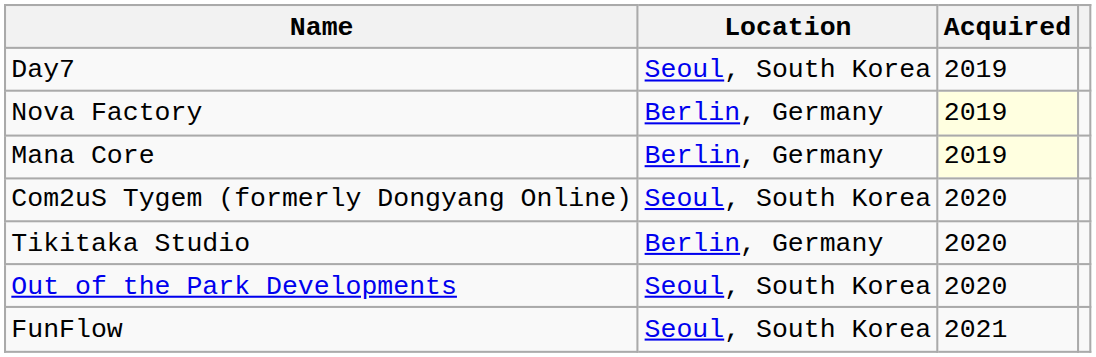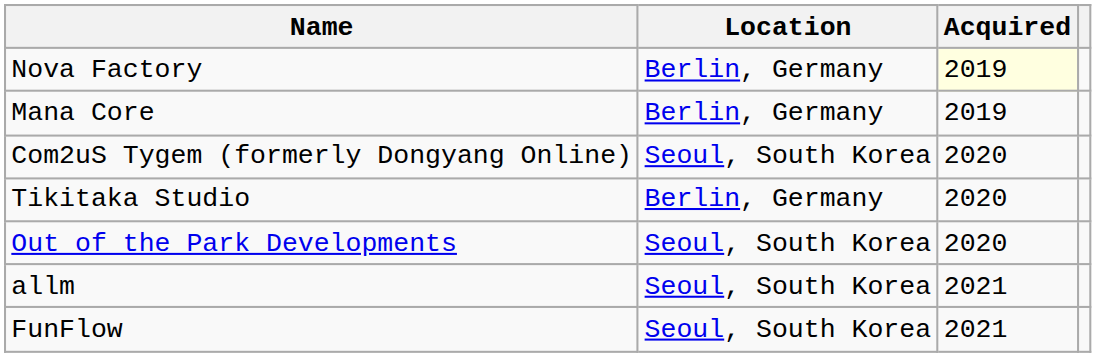- row: Day7 | Seoul, South Korea | 2019
Mana Core | Acquired: lightyellow background -> no background
+ row: allm | Seoul, South Korea | 2021
